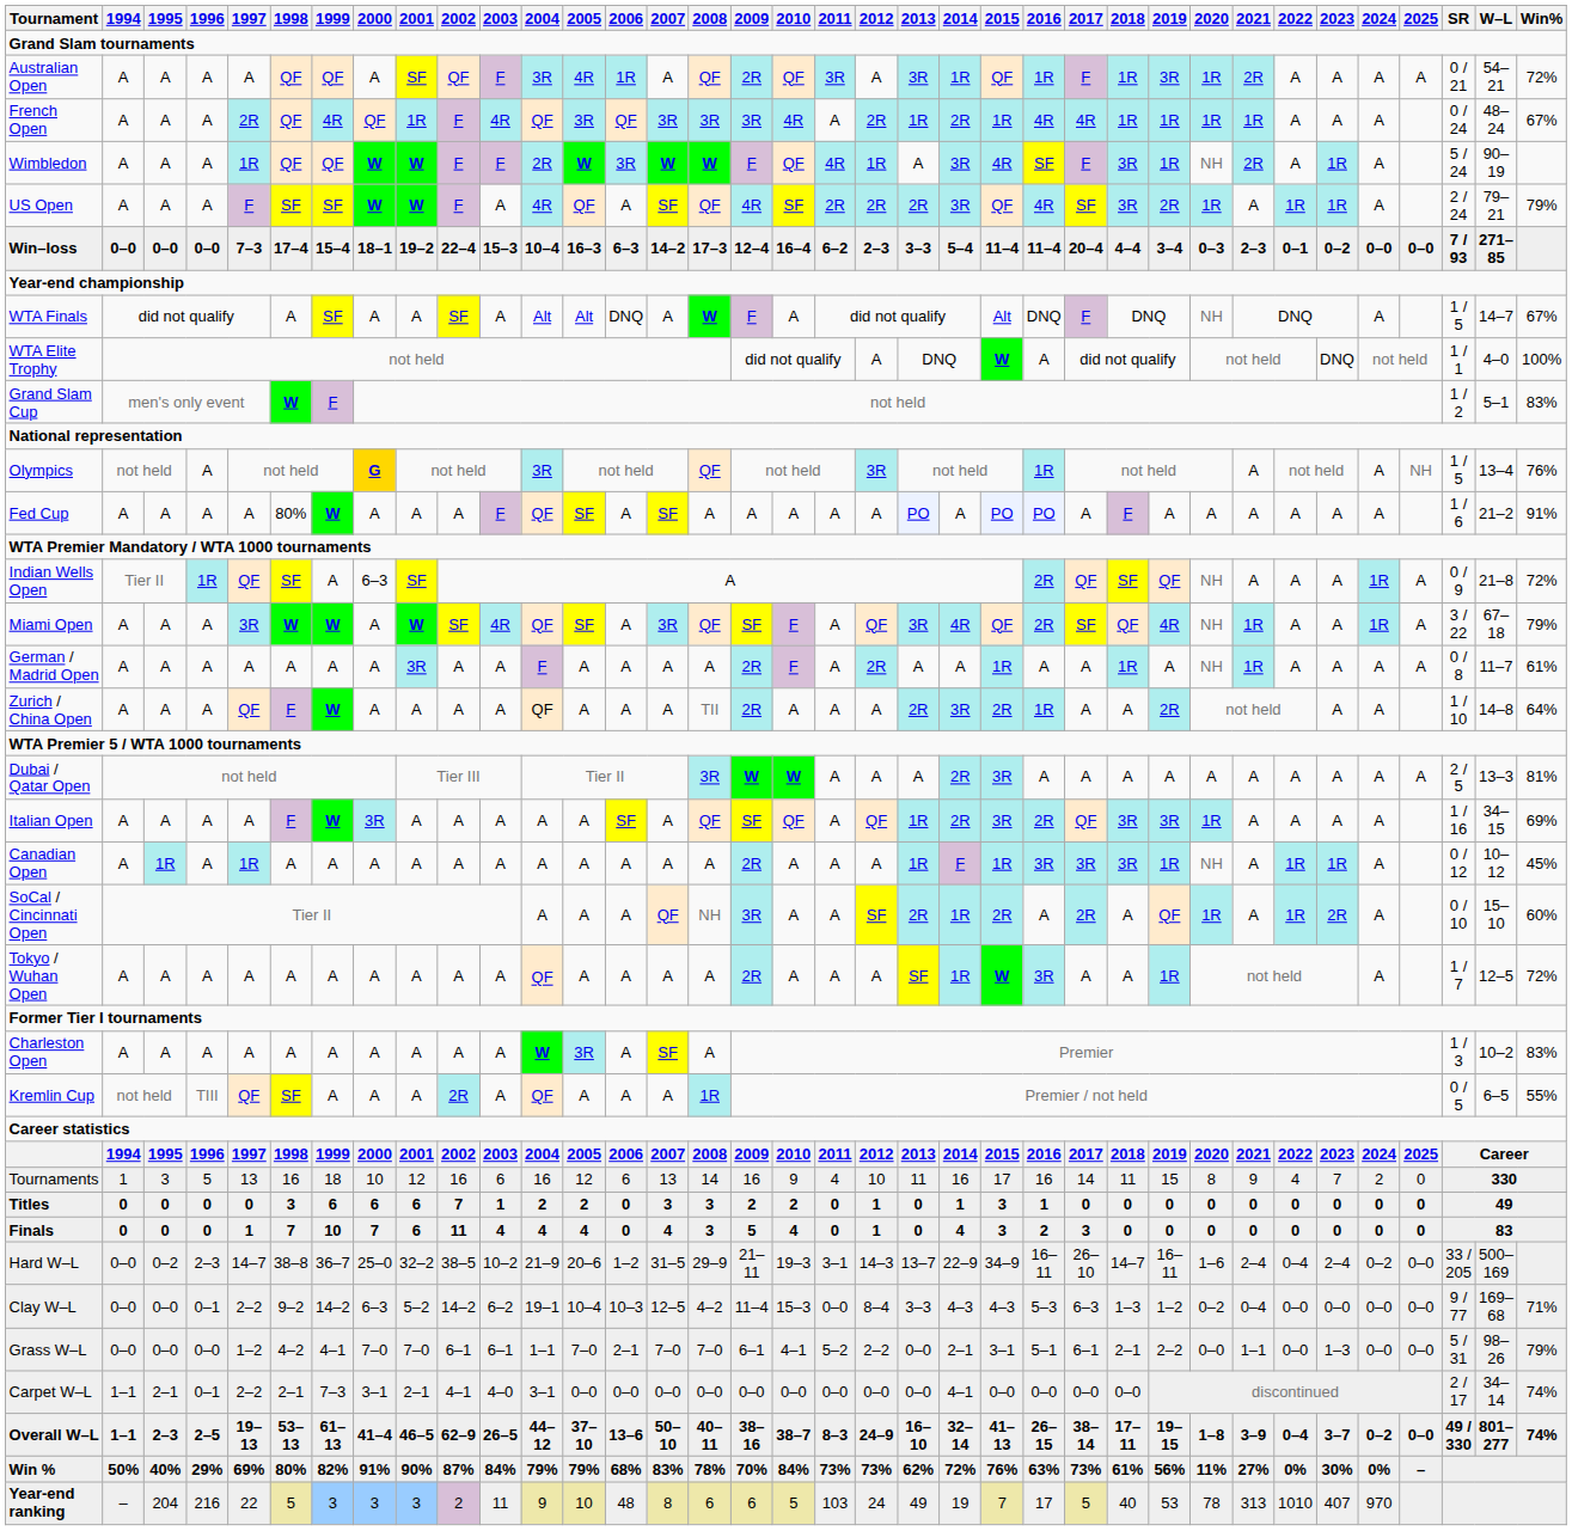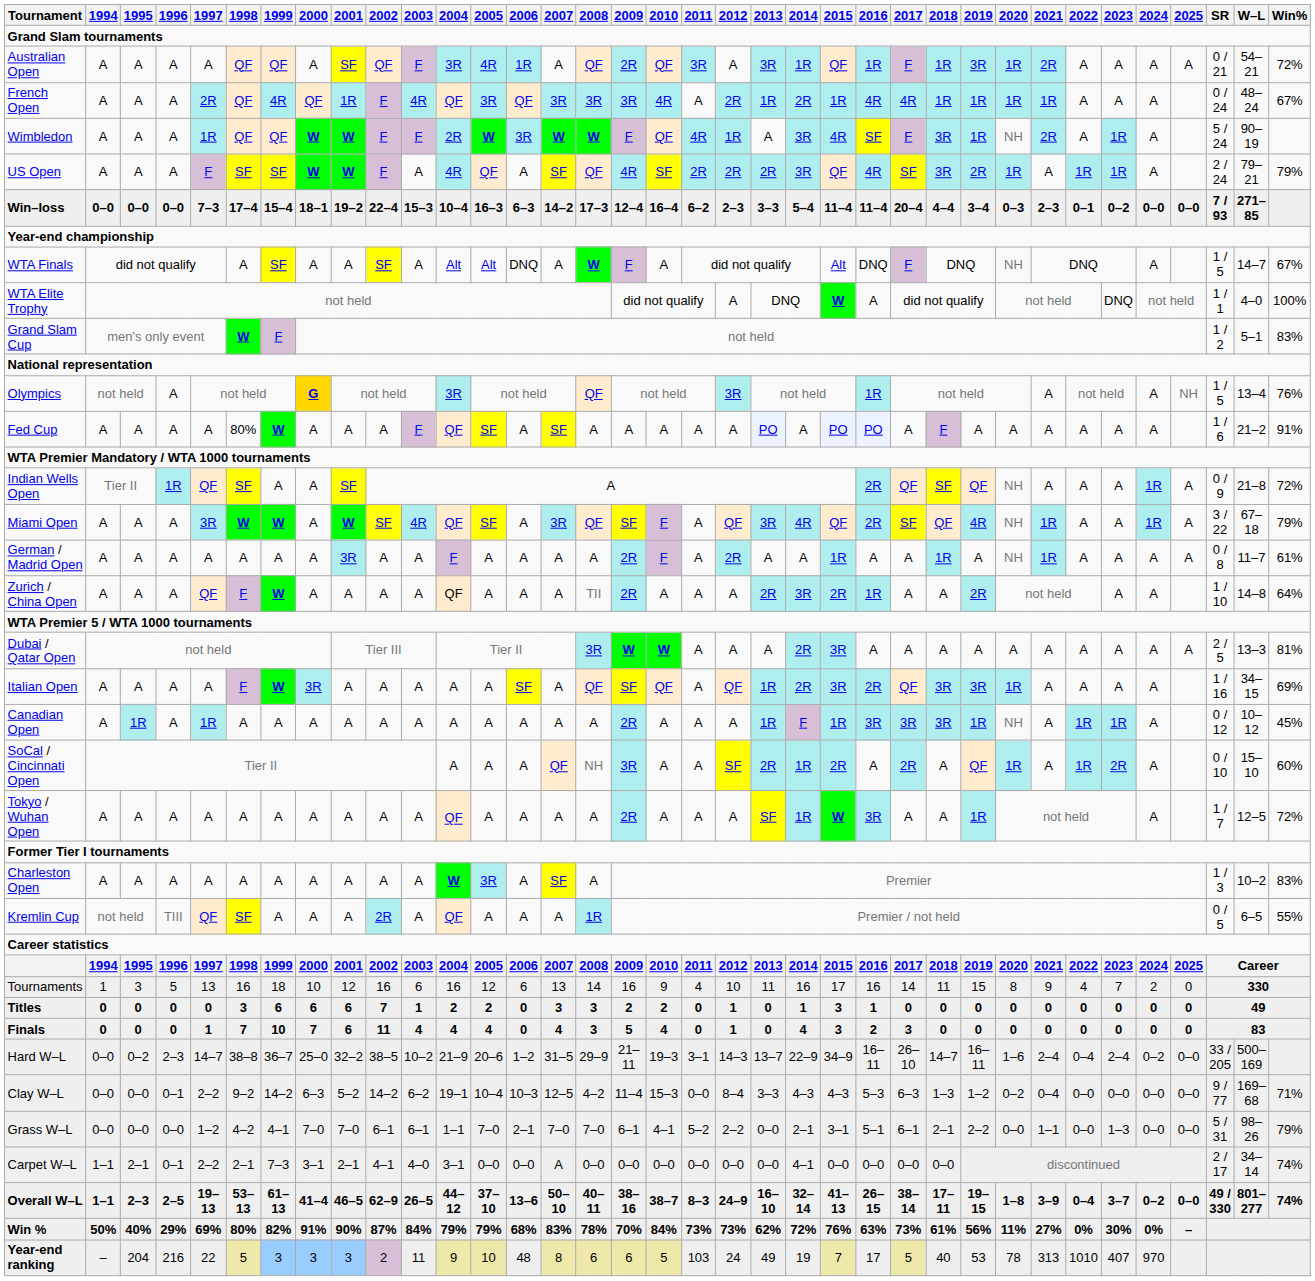Indian Wells Open | 2000: 6–3 -> A
Carpet W–L | 2007: 0–0 -> A
